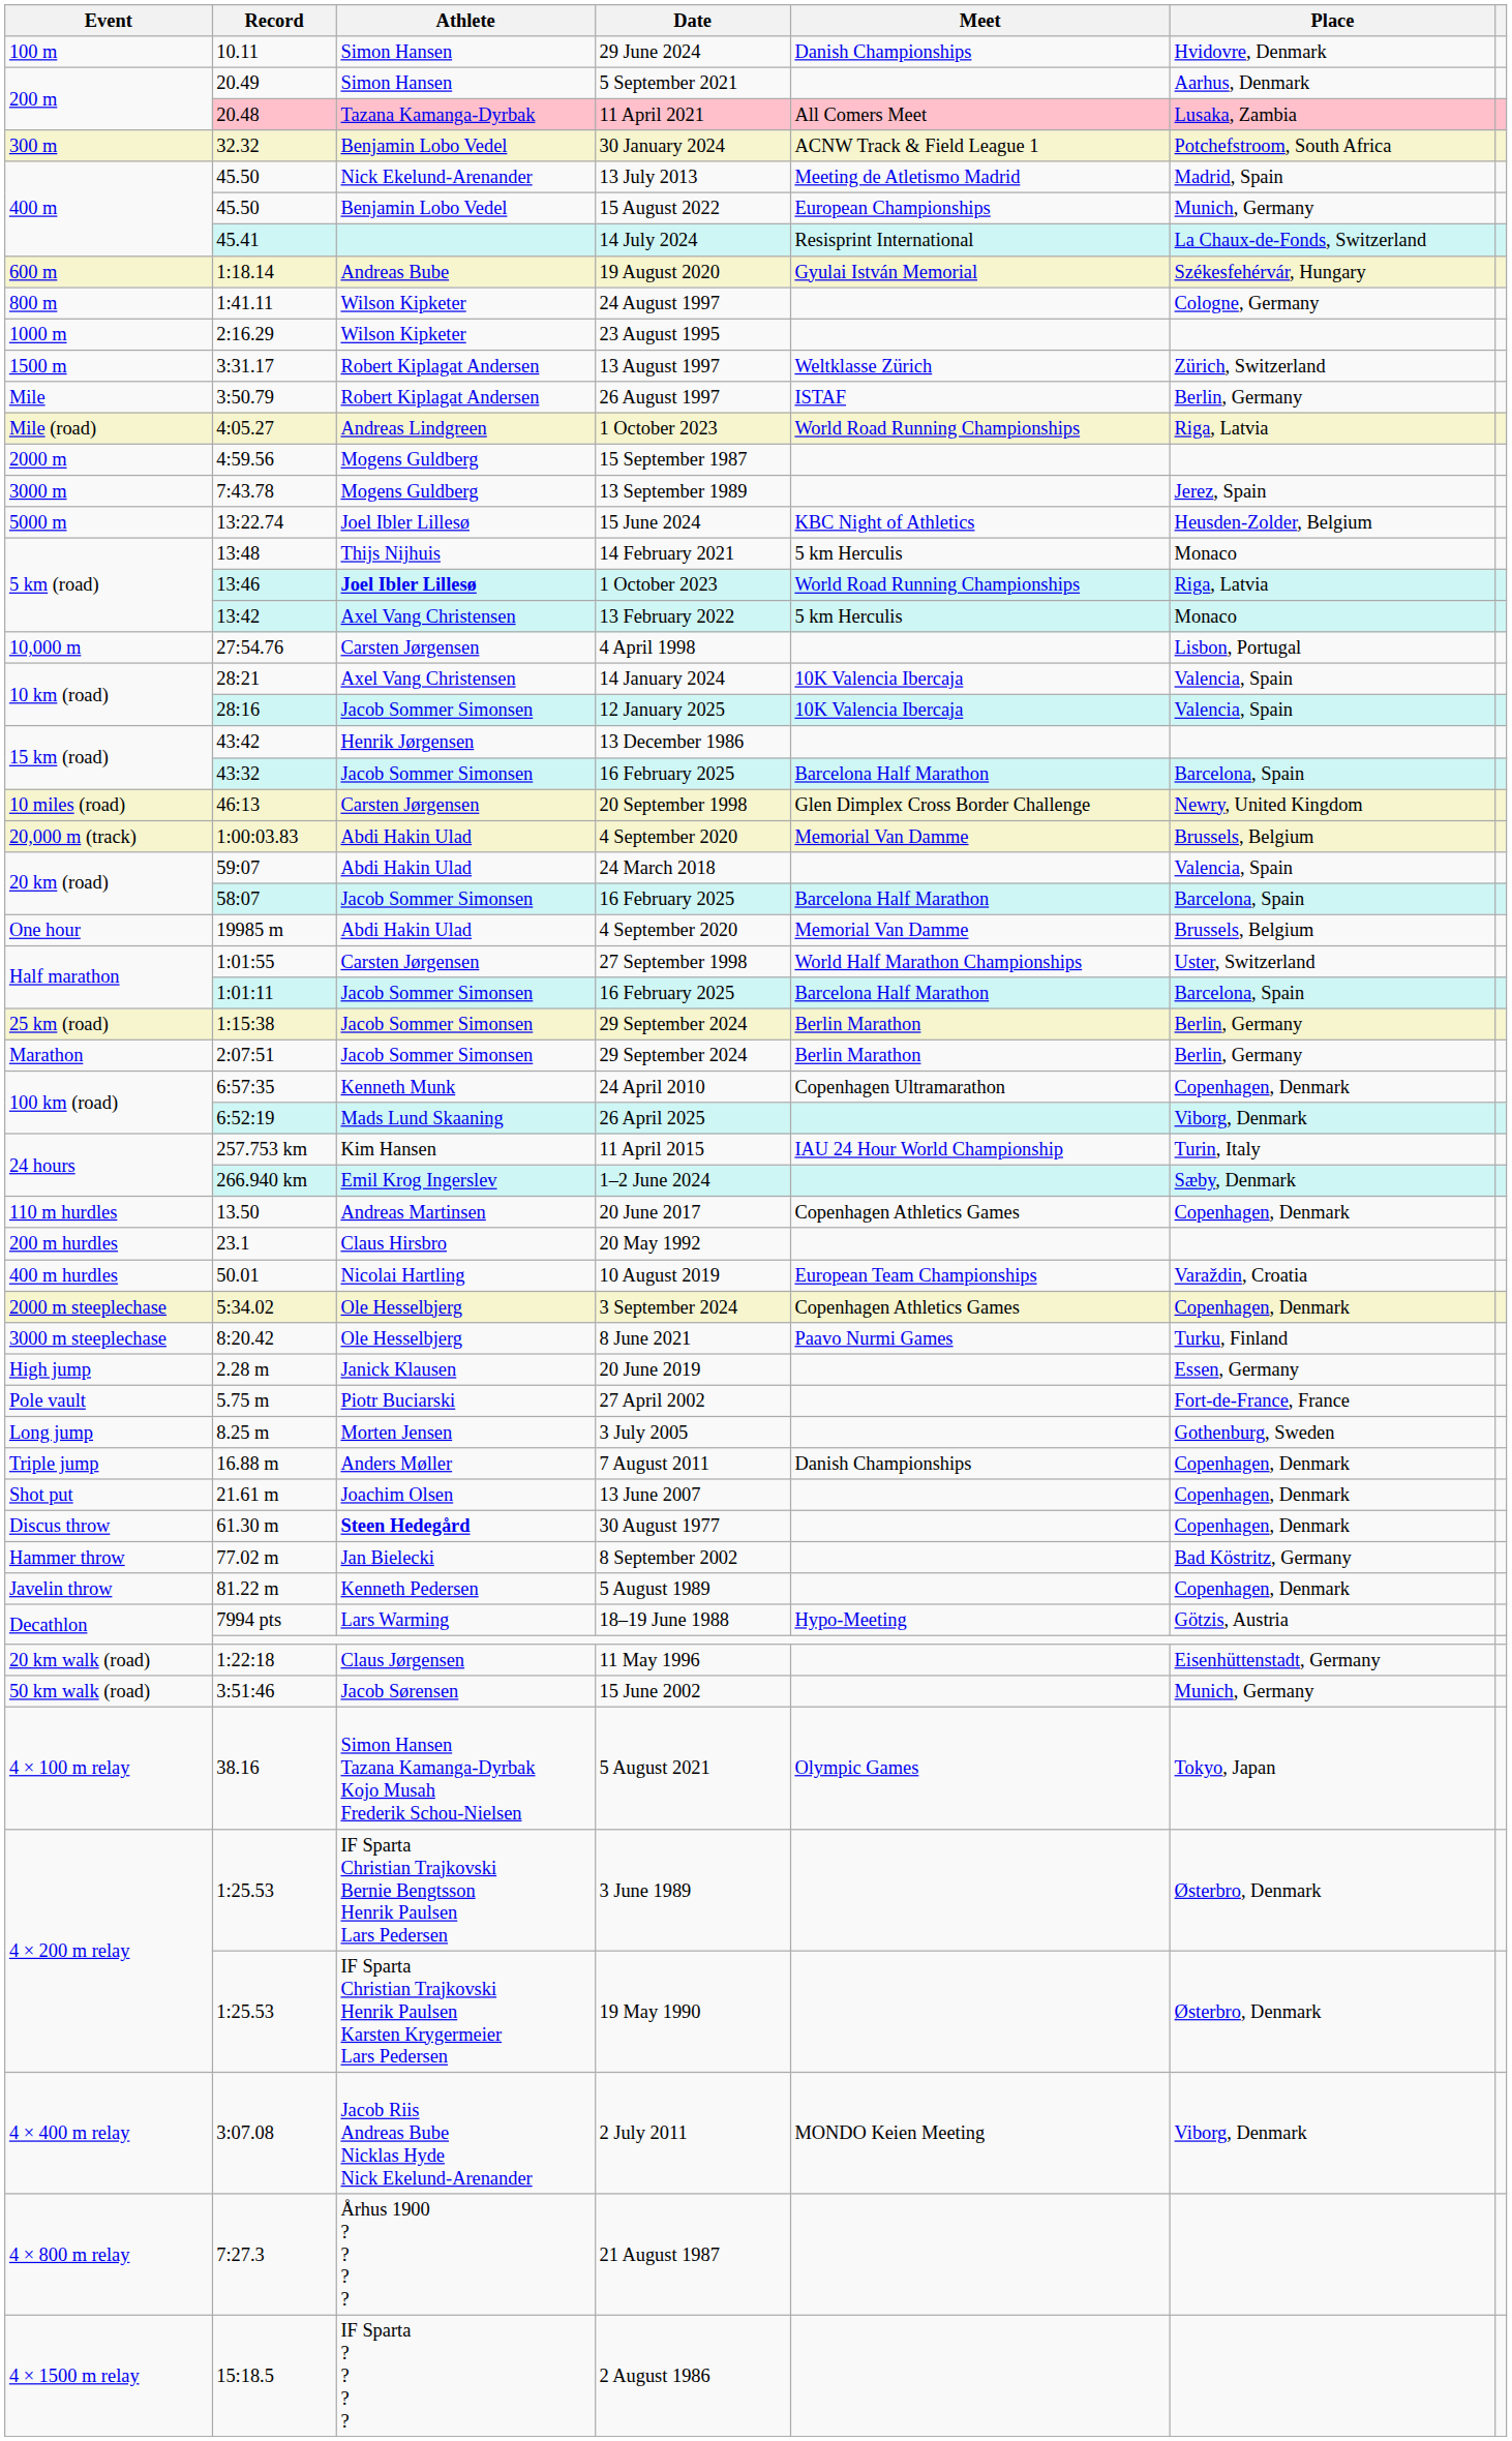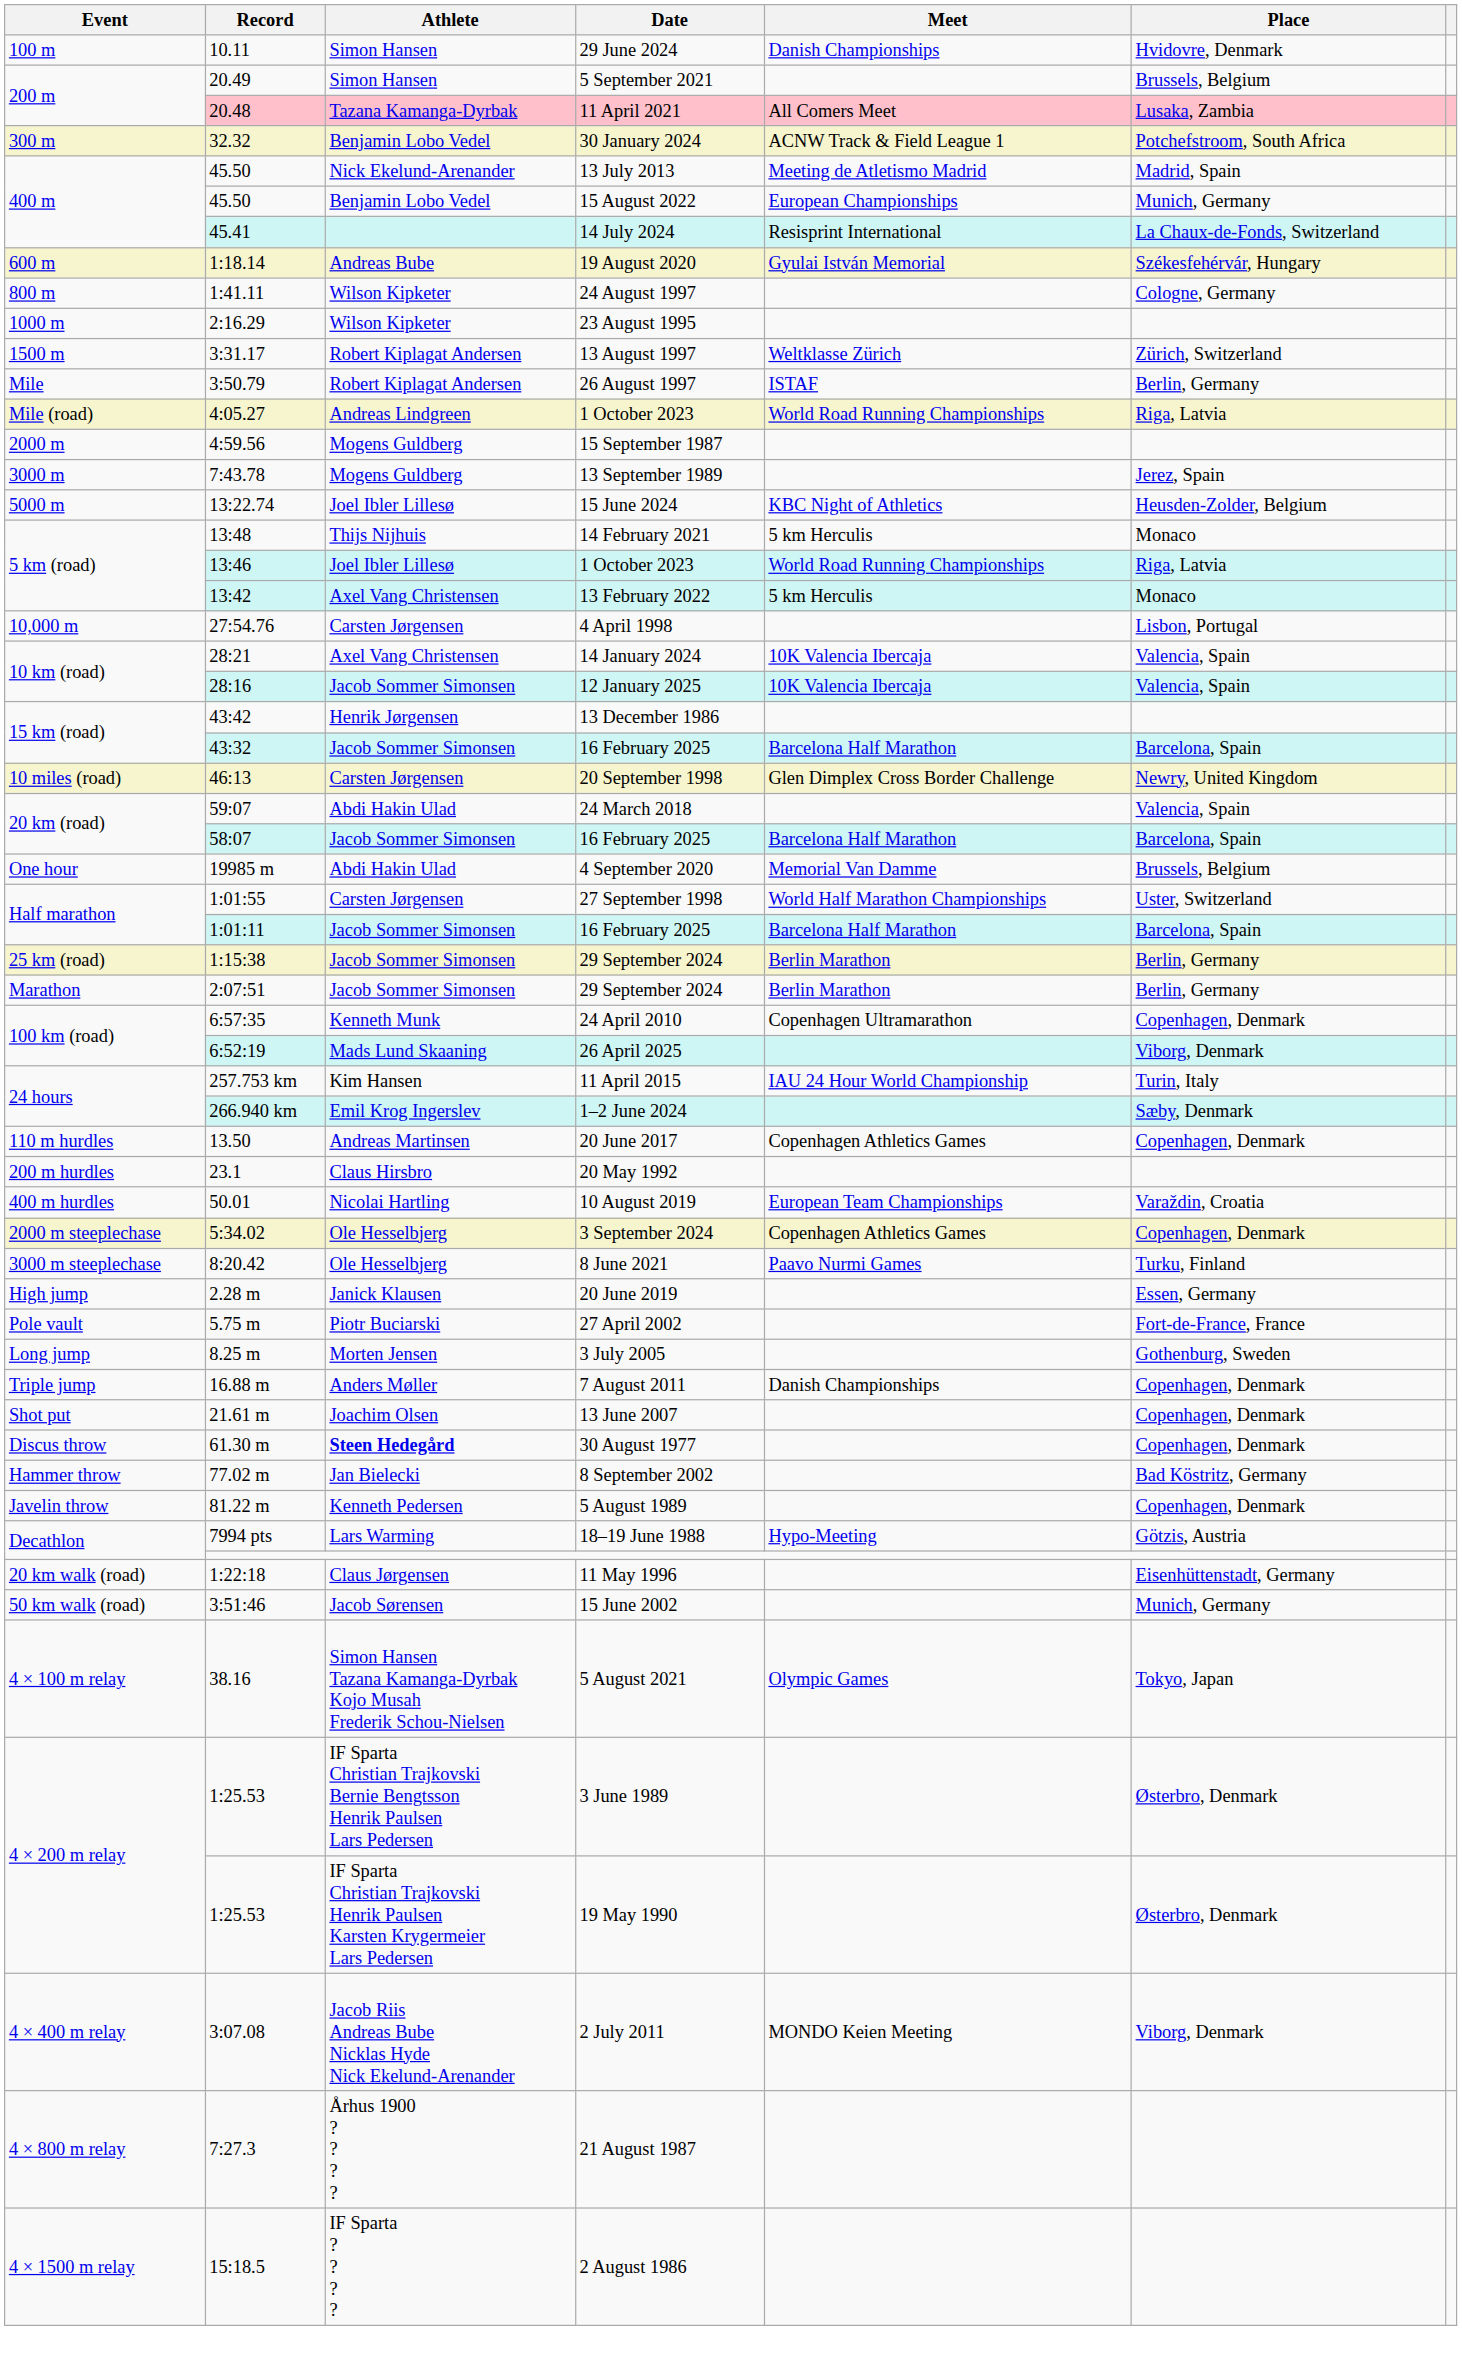5 September 2021 | Place: Aarhus, Denmark -> Brussels, Belgium
13:46 / 1 October 2023 | Athlete: bold -> normal
- row: 20,000 m (track) | 1:00:03.83 | Abdi Hakin Ulad | 4 September 2020 | Memorial Van Damme | Brussels, Belgium
